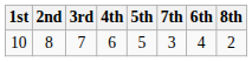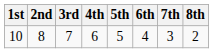columns swapped: 6th <-> 7th
